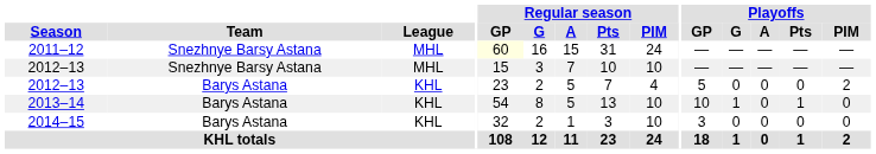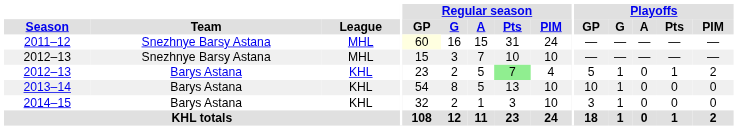2012–13 / Barys Astana | Regular season / Pts: no background -> lightgreen background
2012–13 / Barys Astana | Playoffs / G: 0 -> 1
2012–13 / Barys Astana | Playoffs / Pts: 0 -> 1
2013–14 | Playoffs / Pts: 1 -> 0
2014–15 | Playoffs / G: 0 -> 1
